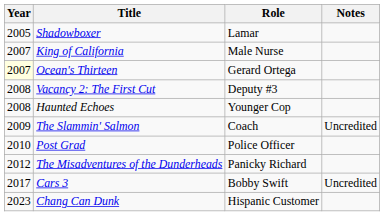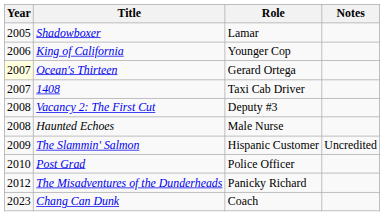King of California | Year: 2007 -> 2006
King of California | Role: Male Nurse -> Younger Cop
+ row: 2007 | 1408 | Taxi Cab Driver
Haunted Echoes | Role: Younger Cop -> Male Nurse
The Slammin' Salmon | Role: Coach -> Hispanic Customer
- row: 2017 | Cars 3 | Bobby Swift | Uncredited
Chang Can Dunk | Role: Hispanic Customer -> Coach
